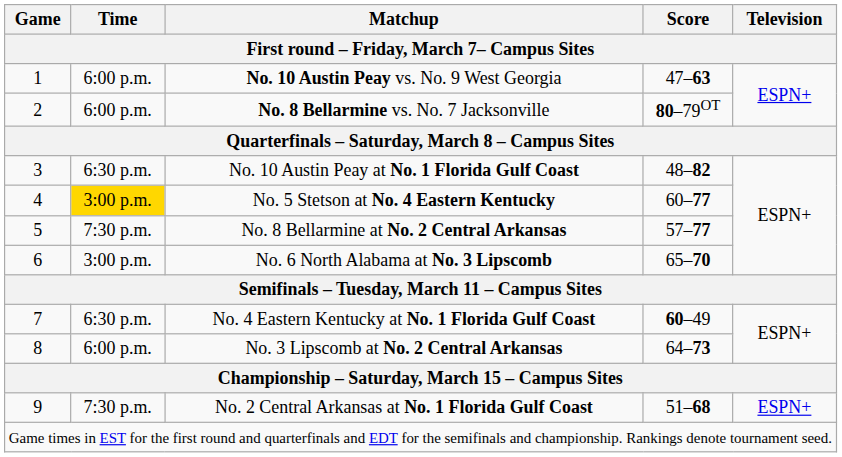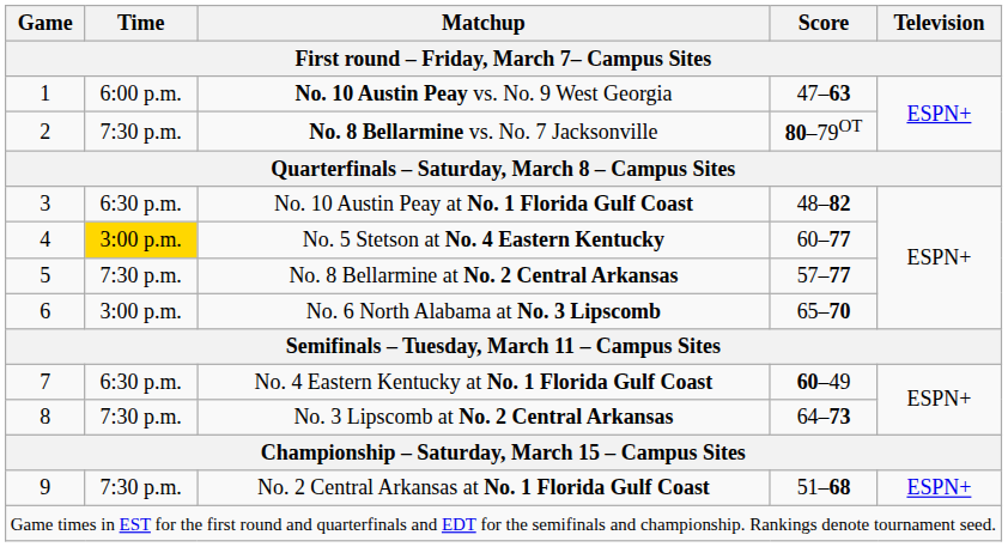No. 8 Bellarmine vs. No. 7 Jacksonville | Time: 6:00 p.m. -> 7:30 p.m.
No. 3 Lipscomb at No. 2 Central Arkansas | Time: 6:00 p.m. -> 7:30 p.m.
